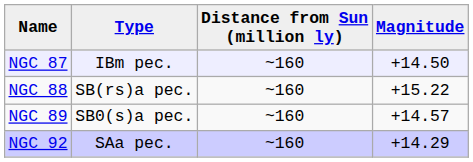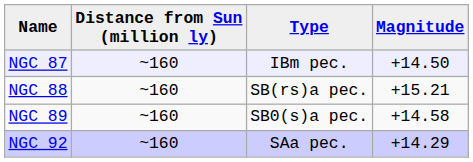columns swapped: Type <-> Distance from Sun (million ly)
NGC 88 | Magnitude: +15.22 -> +15.21
NGC 89 | Magnitude: +14.57 -> +14.58
